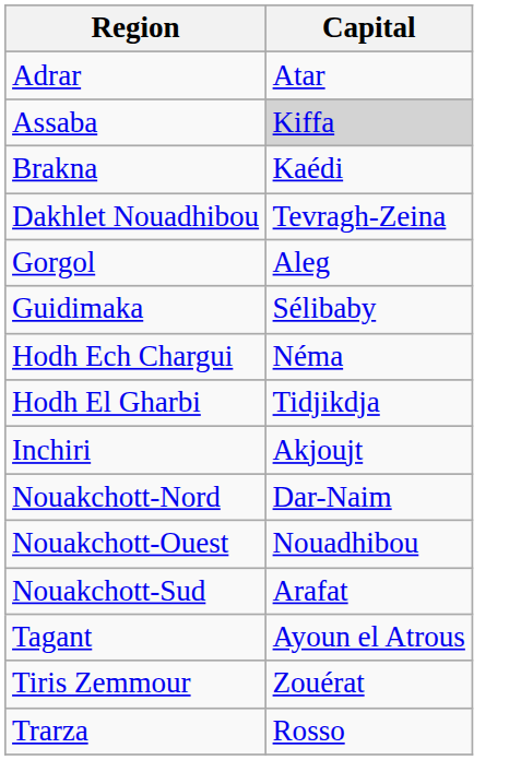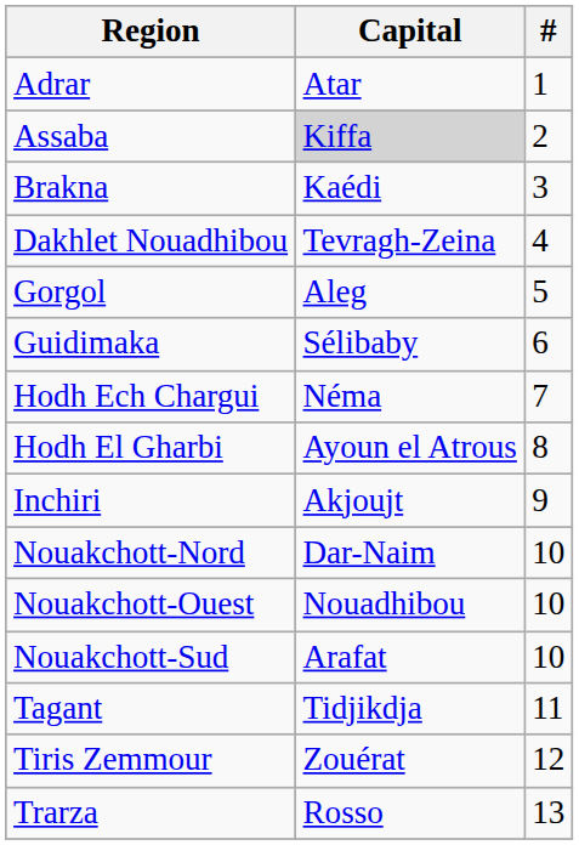+ column: # | 1 | 2 | 3 | 4 | 5 | 6 | 7 | 8 | 9 | 10 | 10 | 10 | 11 | 12 | 13
Hodh El Gharbi | Capital: Tidjikdja -> Ayoun el Atrous
Tagant | Capital: Ayoun el Atrous -> Tidjikdja
